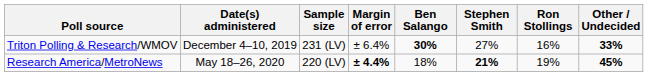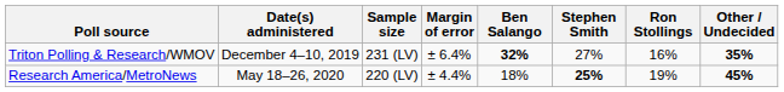Triton Polling & Research/WMOV | Ben Salango: 30% -> 32%
Triton Polling & Research/WMOV | Other / Undecided: 33% -> 35%
Research America/MetroNews | Margin of error: bold -> normal
Research America/MetroNews | Stephen Smith: 21% -> 25%
